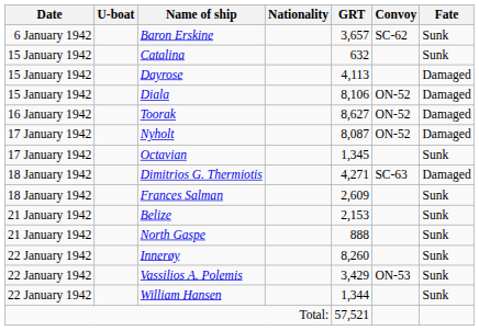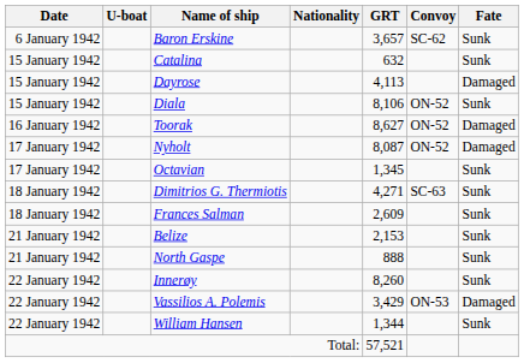Diala | Fate: Damaged -> Sunk
Dimitrios G. Thermiotis | Fate: Damaged -> Sunk
Vassilios A. Polemis | Fate: Sunk -> Damaged
